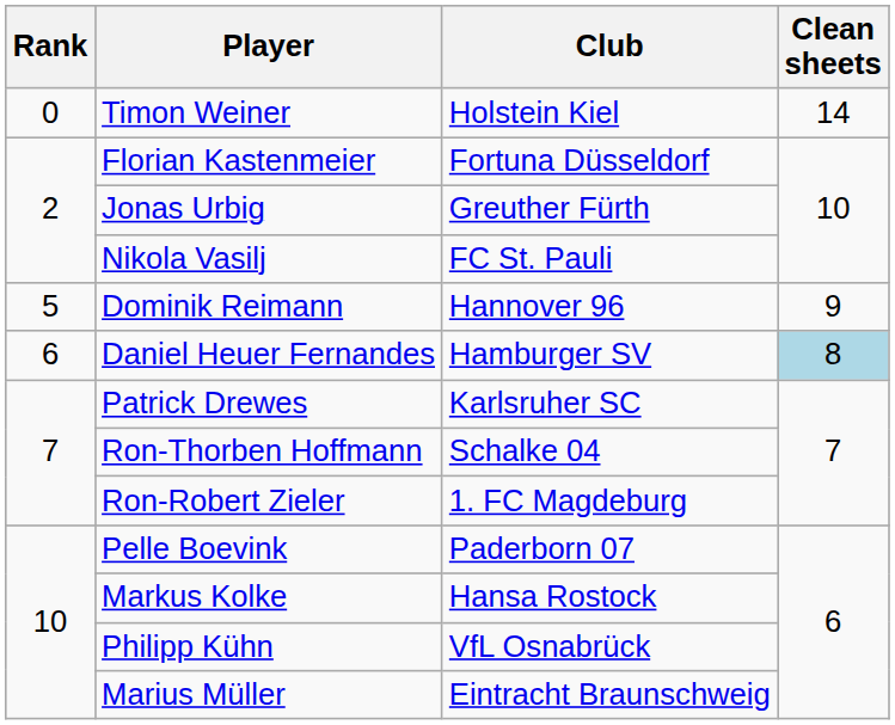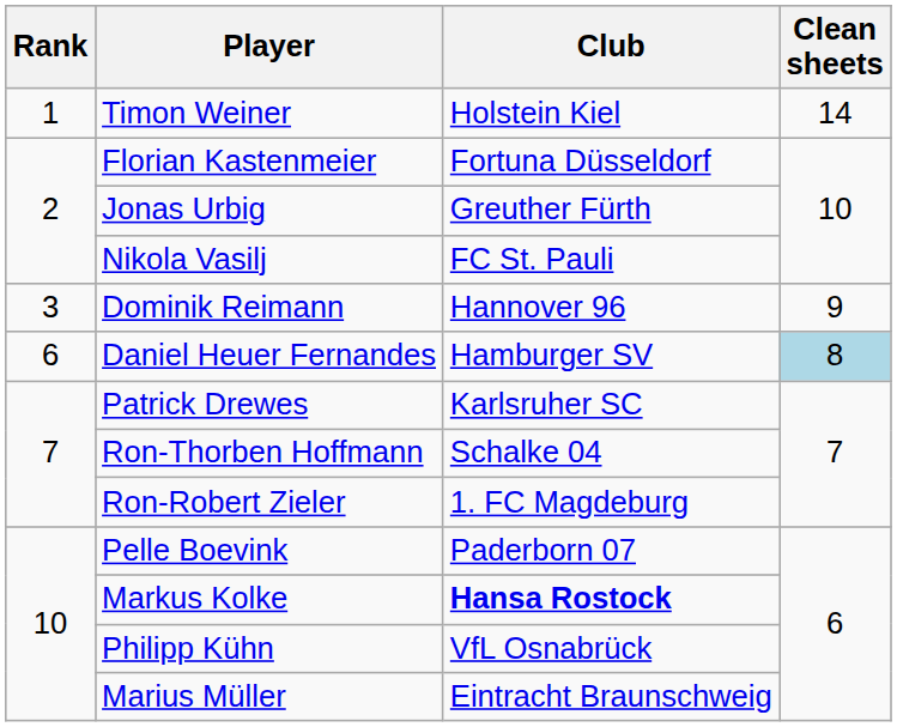Timon Weiner | Rank: 0 -> 1
Dominik Reimann | Rank: 5 -> 3
Markus Kolke | Club: normal -> bold
